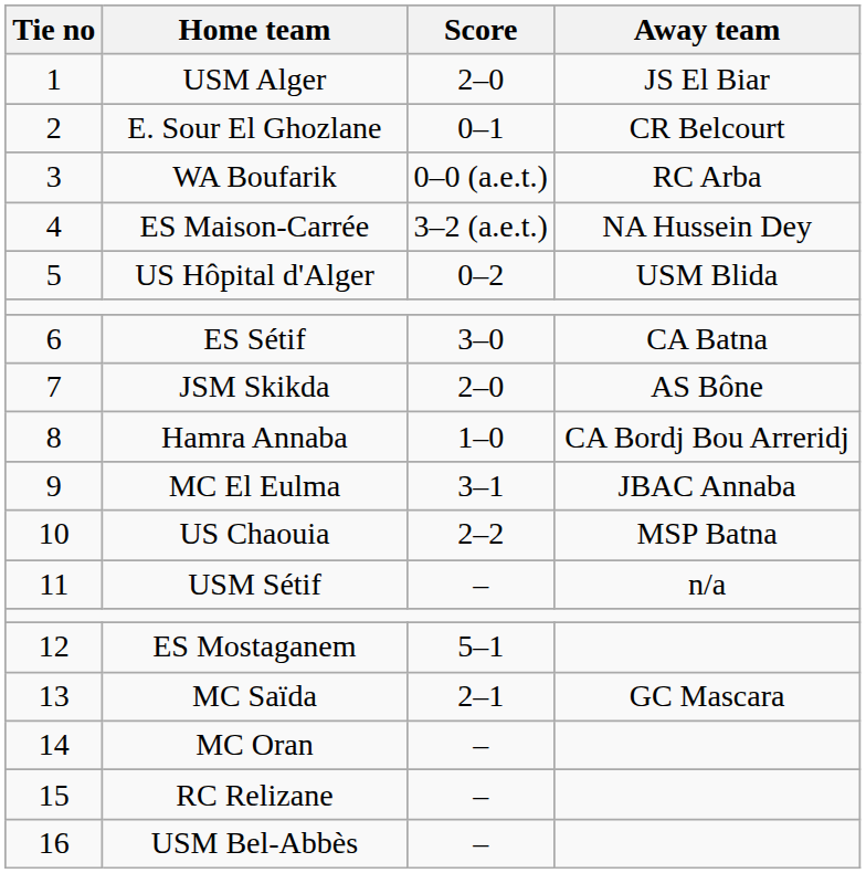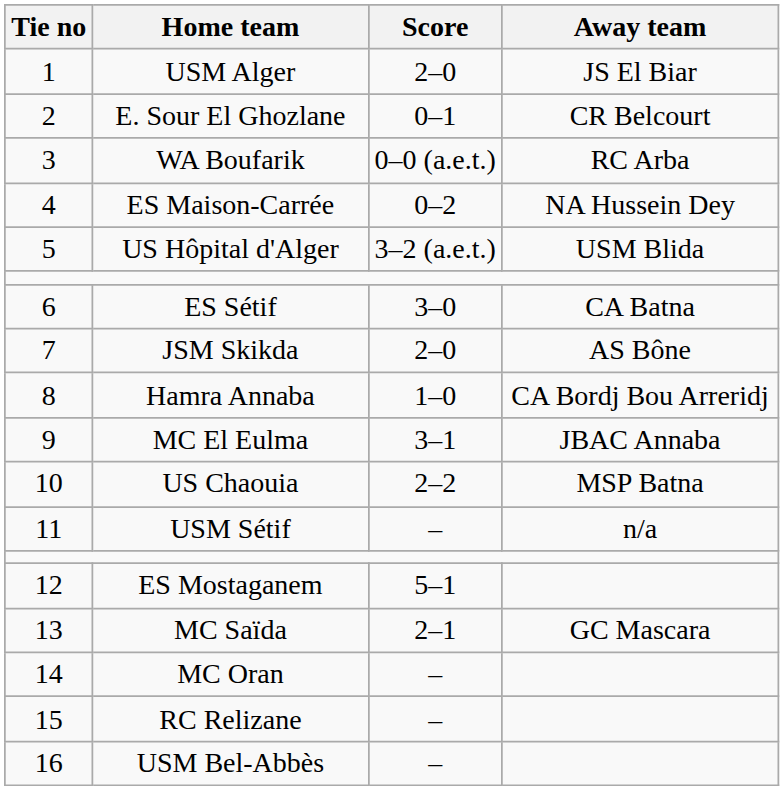ES Maison-Carrée | Score: 3–2 (a.e.t.) -> 0–2
US Hôpital d'Alger | Score: 0–2 -> 3–2 (a.e.t.)
